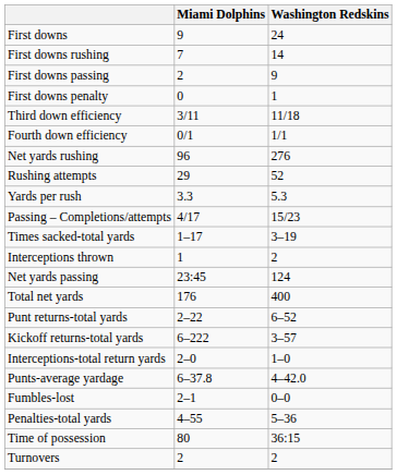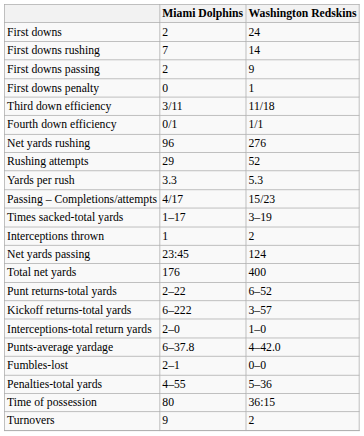First downs | Miami Dolphins: 9 -> 2
Turnovers | Miami Dolphins: 2 -> 9
